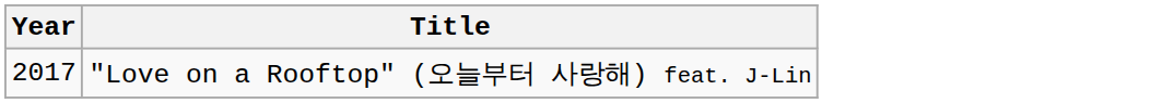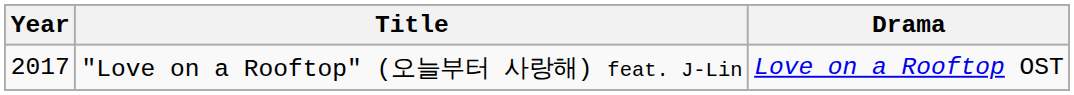+ column: Drama | Love on a Rooftop OST
